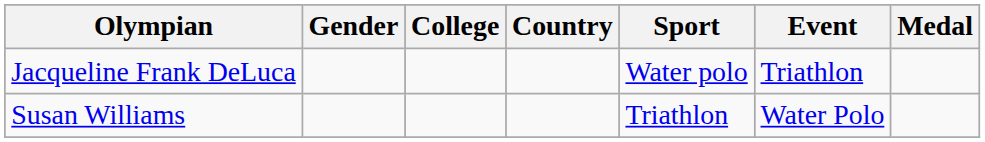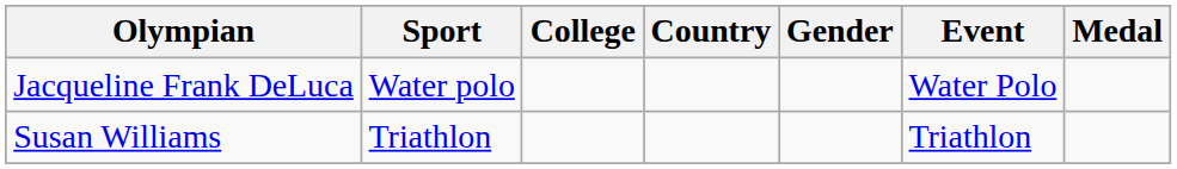columns swapped: Gender <-> Sport
Jacqueline Frank DeLuca | Event: Triathlon -> Water Polo
Susan Williams | Event: Water Polo -> Triathlon
